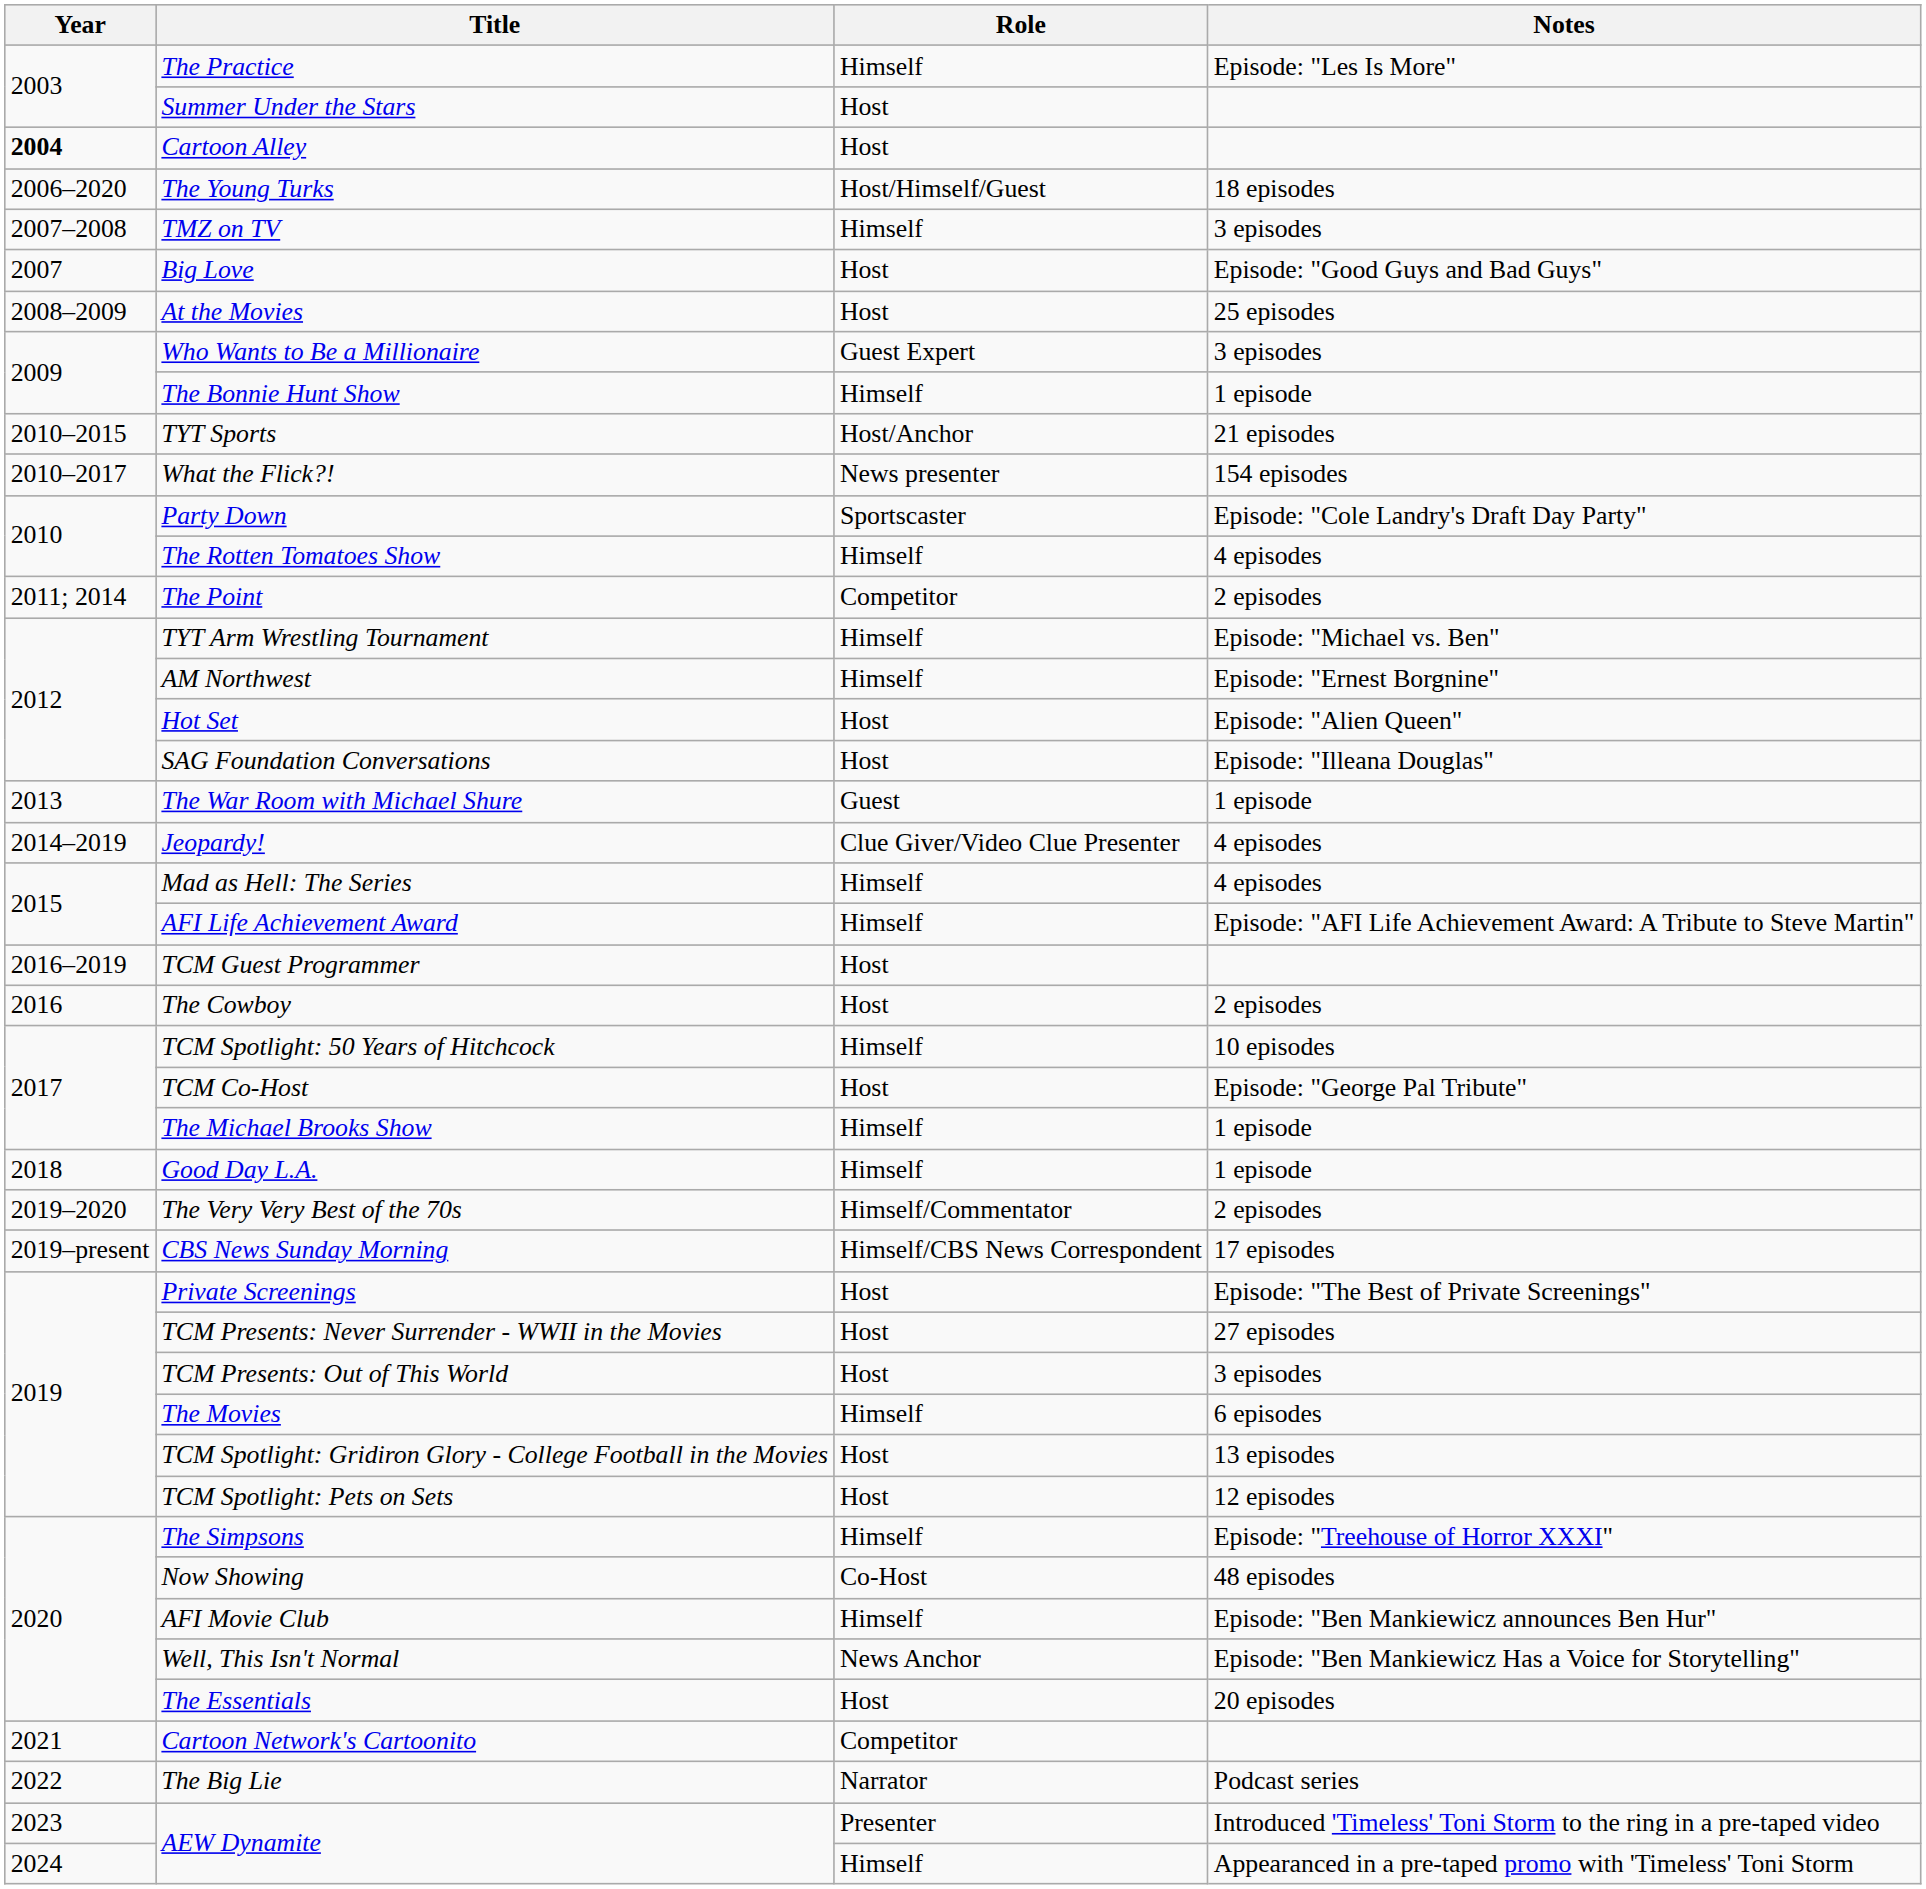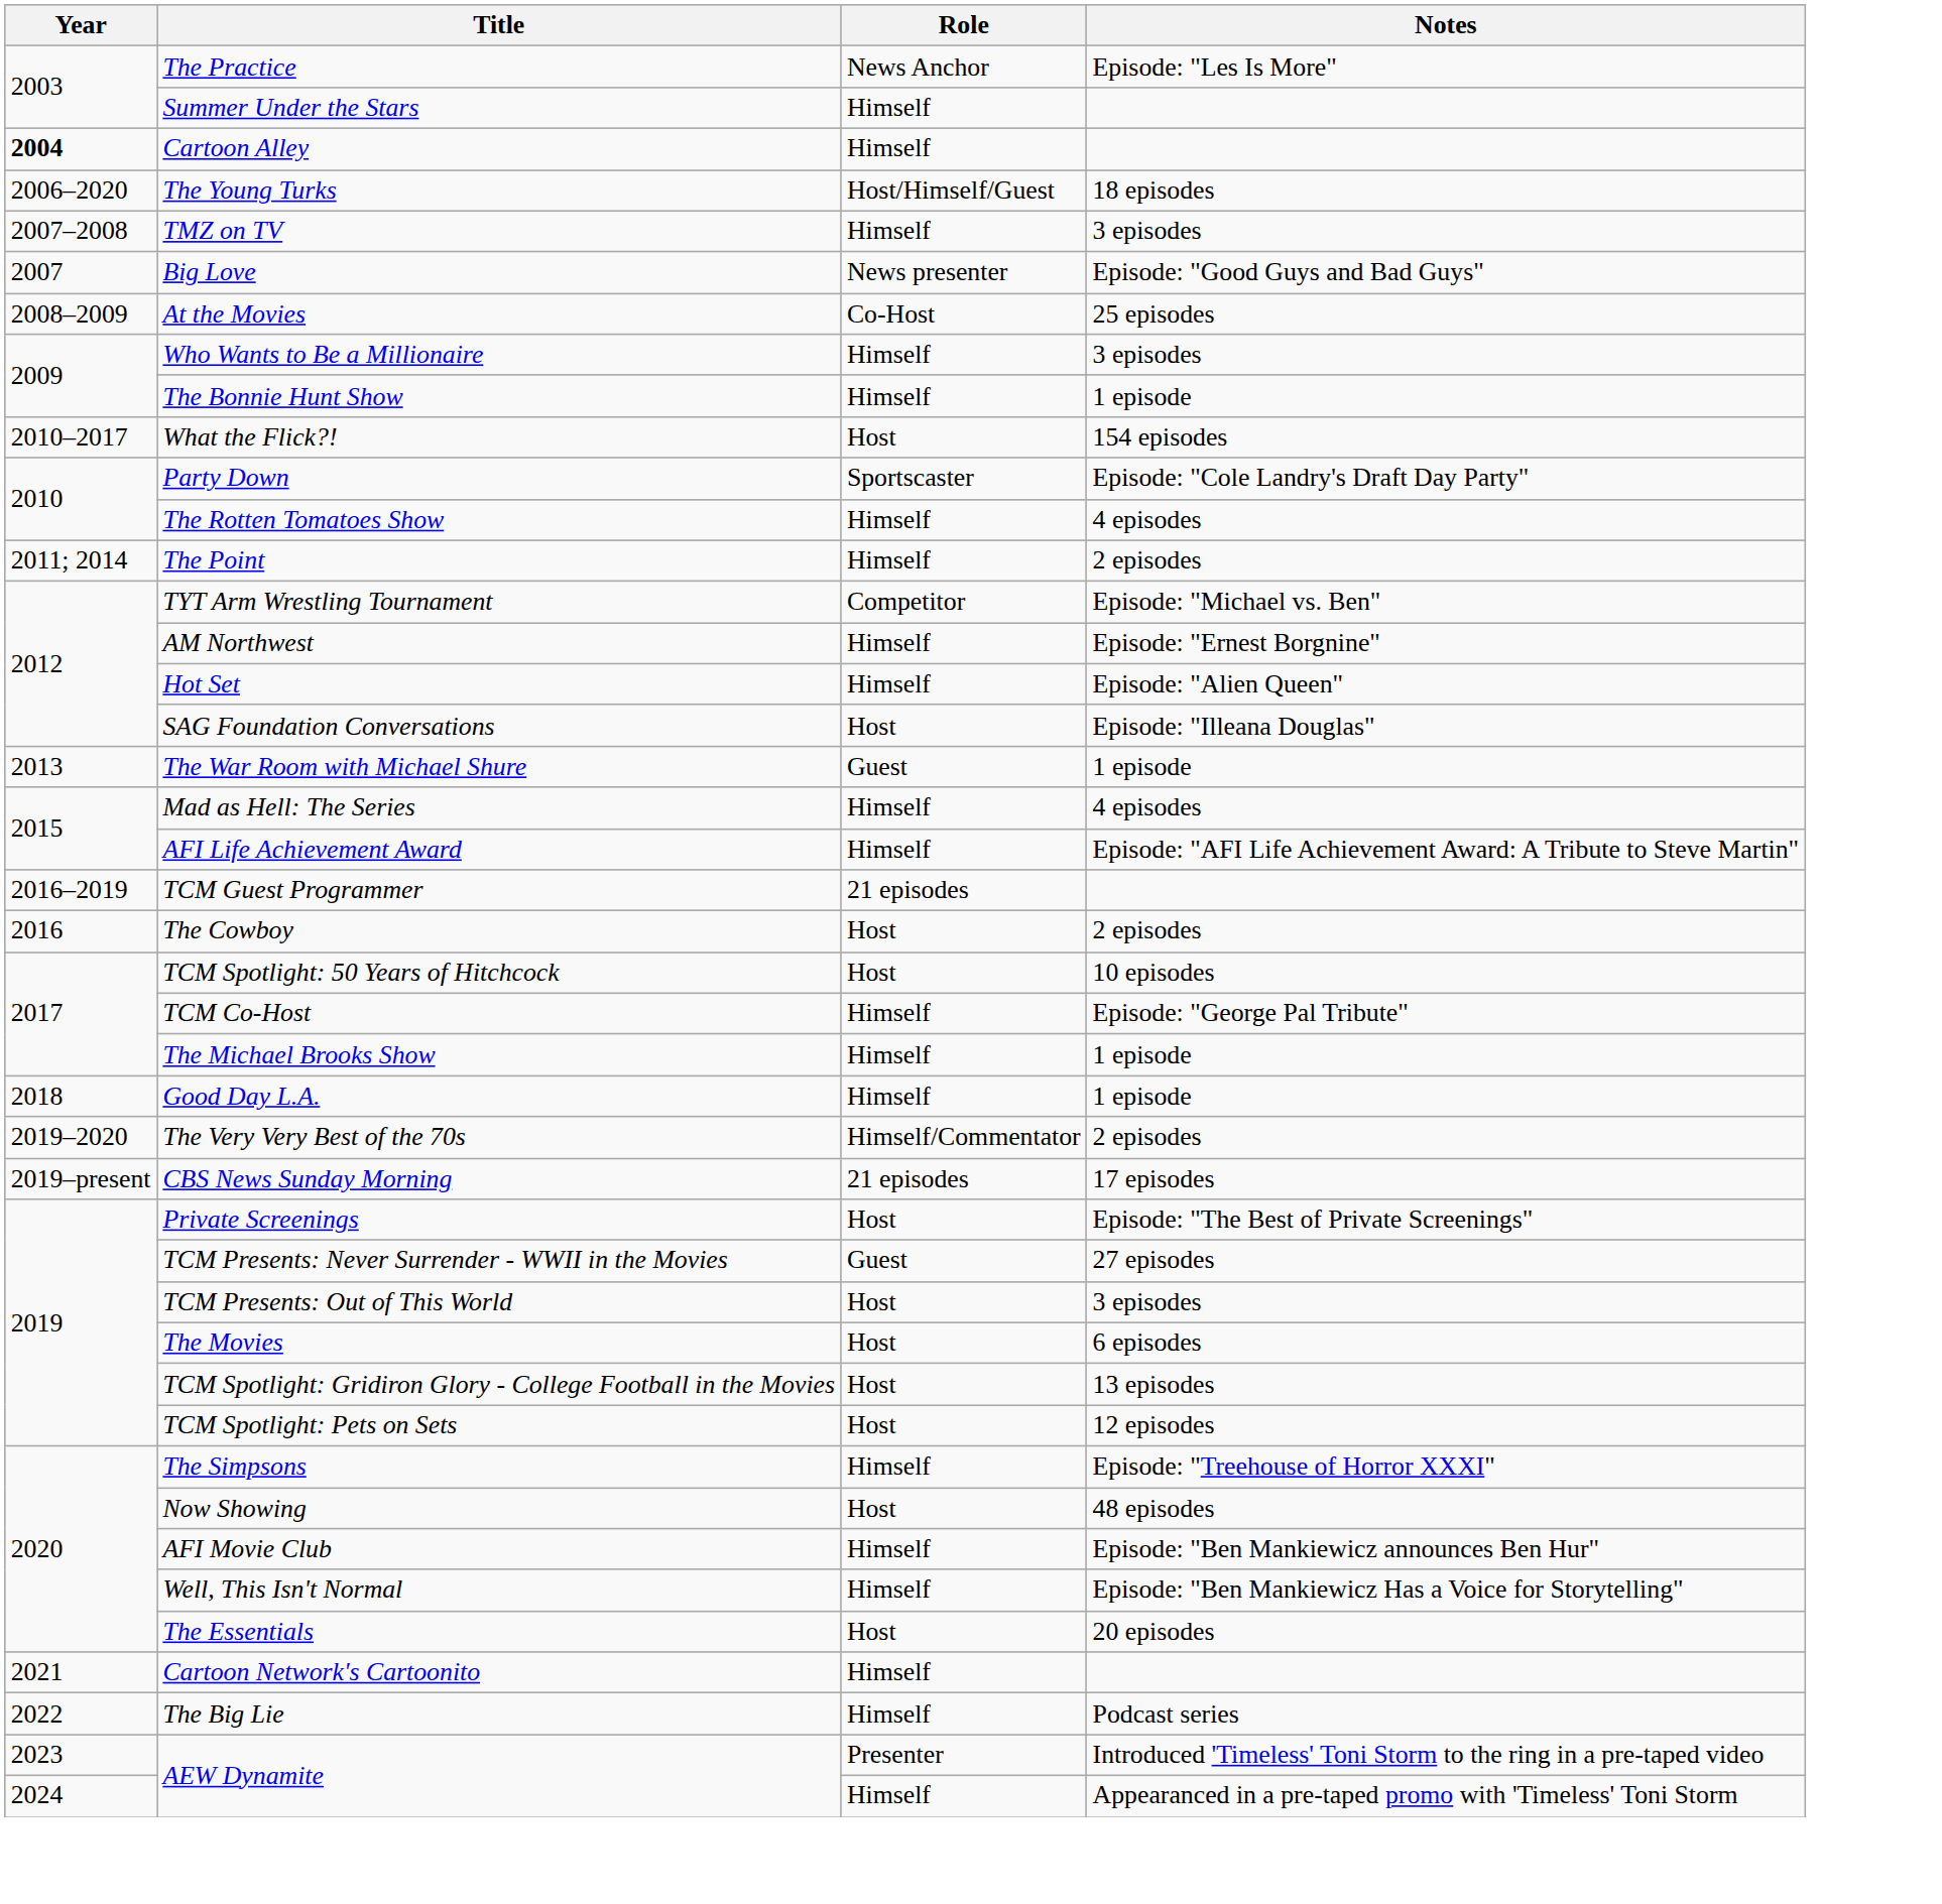The Practice | Role: Himself -> News Anchor
Summer Under the Stars | Role: Host -> Himself
Cartoon Alley | Role: Host -> Himself
Big Love | Role: Host -> News presenter
At the Movies | Role: Host -> Co-Host
Who Wants to Be a Millionaire | Role: Guest Expert -> Himself
- row: 2010–2015 | TYT Sports | Host/Anchor | 21 episodes
What the Flick?! | Role: News presenter -> Host
The Point | Role: Competitor -> Himself
TYT Arm Wrestling Tournament | Role: Himself -> Competitor
Hot Set | Role: Host -> Himself
- row: 2014–2019 | Jeopardy! | Clue Giver/Video Clue Presenter | 4 episodes
TCM Guest Programmer | Role: Host -> 21 episodes
TCM Spotlight: 50 Years of Hitchcock | Role: Himself -> Host
TCM Co-Host | Role: Host -> Himself
CBS News Sunday Morning | Role: Himself/CBS News Correspondent -> 21 episodes
TCM Presents: Never Surrender - WWII in the Movies | Role: Host -> Guest
The Movies | Role: Himself -> Host
Now Showing | Role: Co-Host -> Host
Well, This Isn't Normal | Role: News Anchor -> Himself
Cartoon Network's Cartoonito | Role: Competitor -> Himself
The Big Lie | Role: Narrator -> Himself
